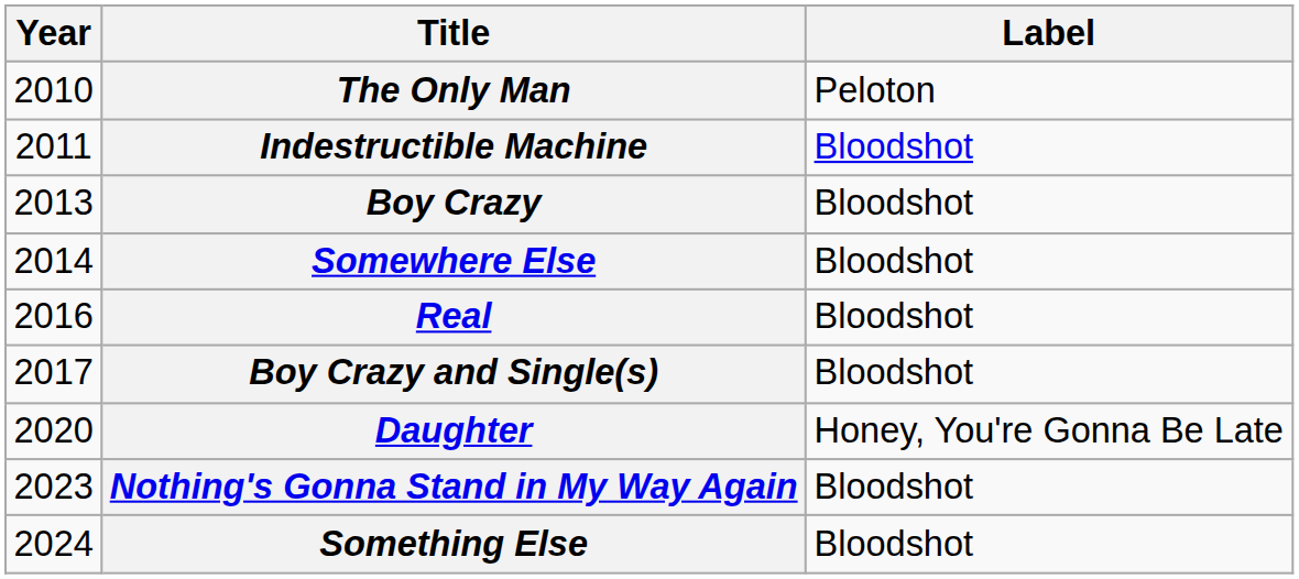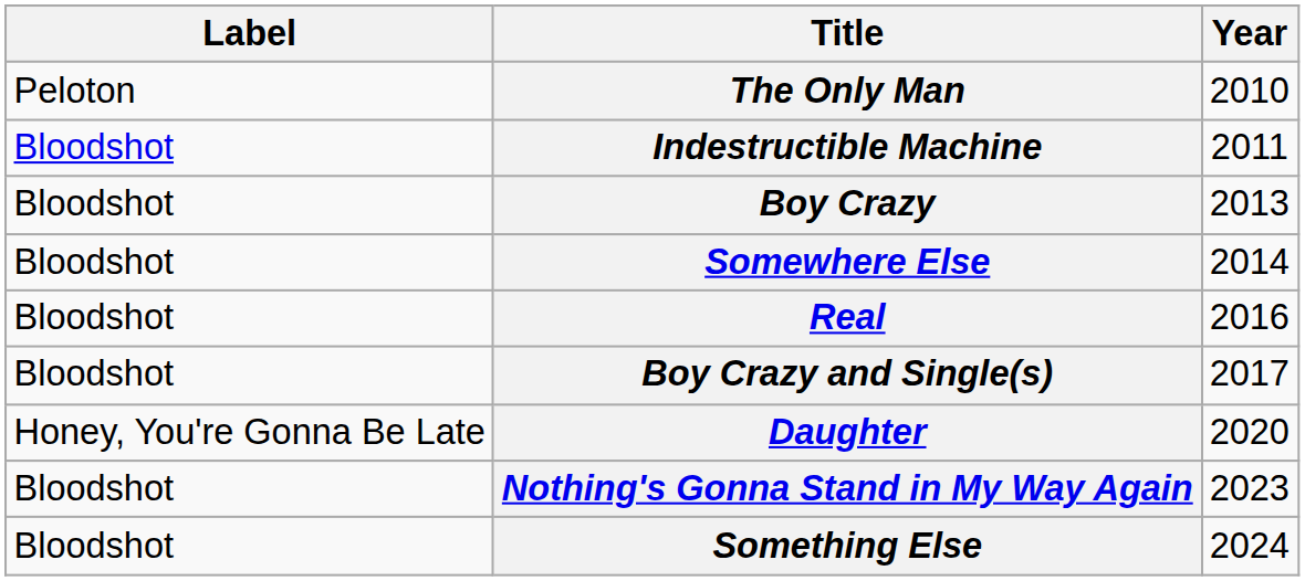columns swapped: Year <-> Label
